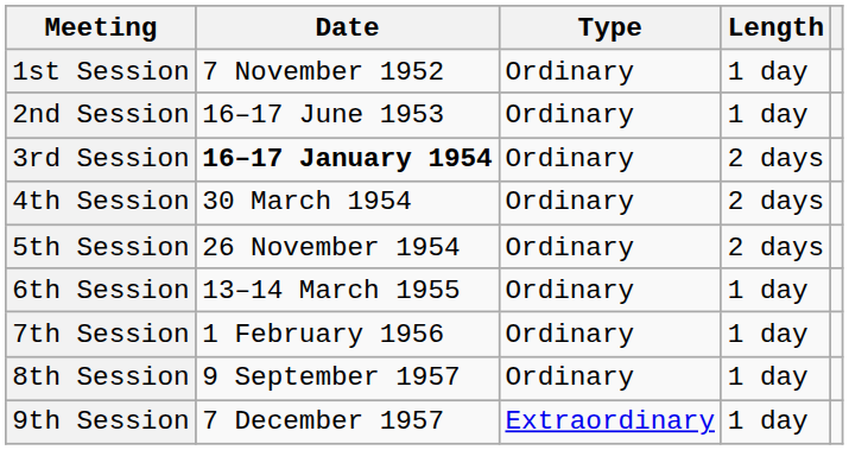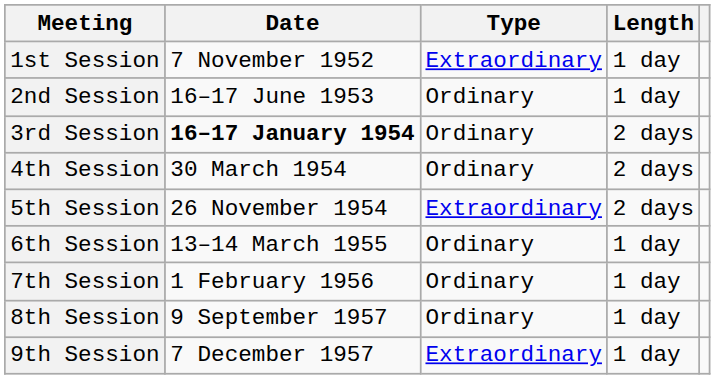1st Session | Type: Ordinary -> Extraordinary
5th Session | Type: Ordinary -> Extraordinary
